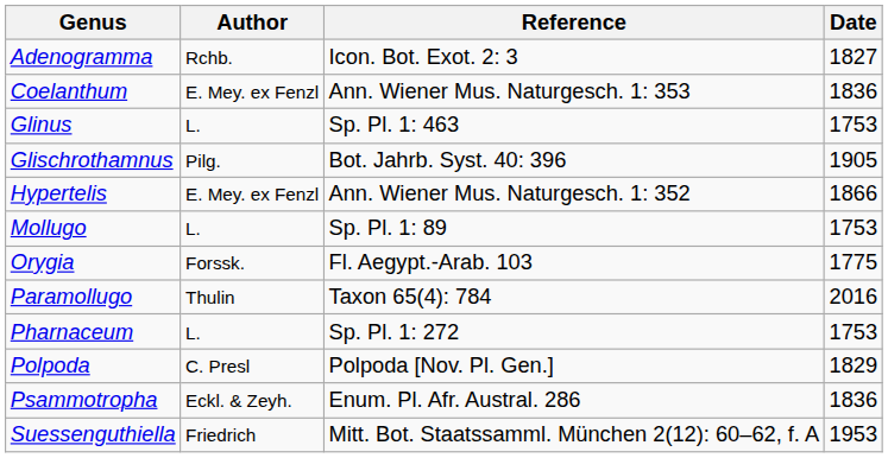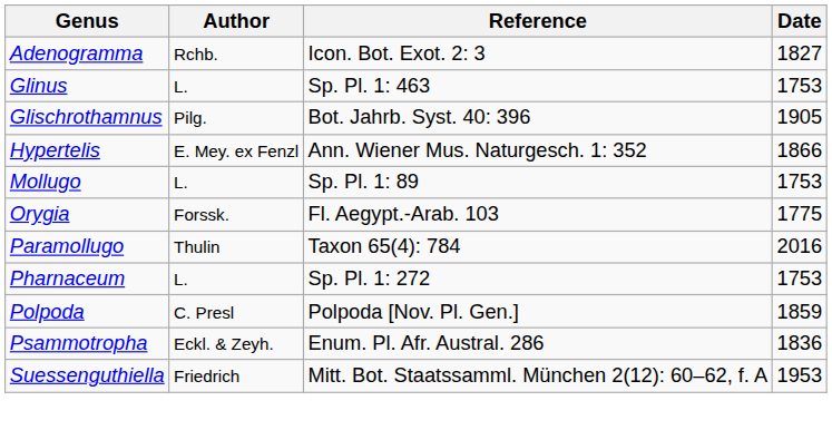- row: Coelanthum | E. Mey. ex Fenzl | Ann. Wiener Mus. Naturgesch. 1: 353 | 1836
Polpoda | Date: 1829 -> 1859
